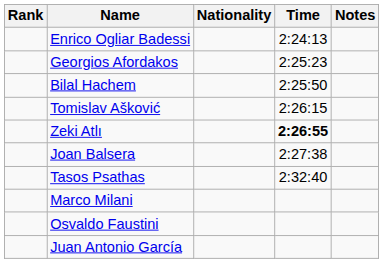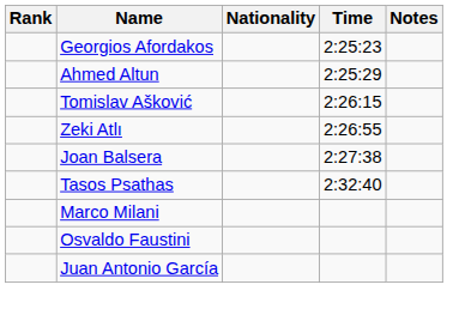- row: Enrico Ogliar Badessi | 2:24:13
+ row: Ahmed Altun | 2:25:29
- row: Bilal Hachem | 2:25:50
Zeki Atlı | Time: bold -> normal
